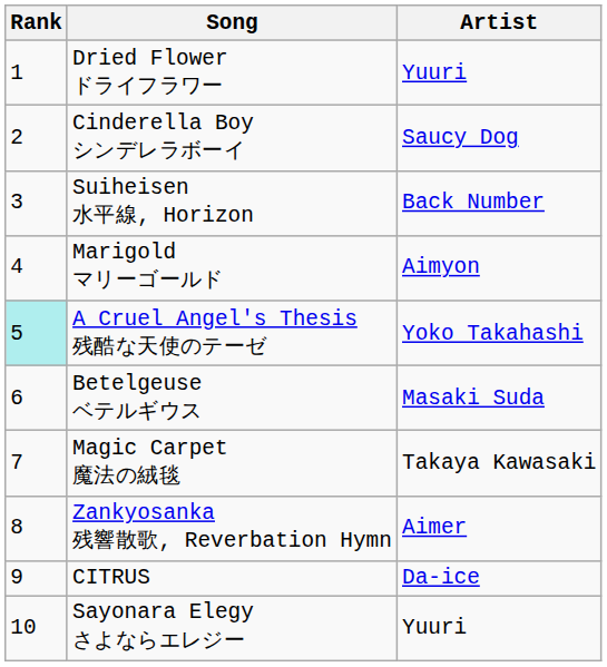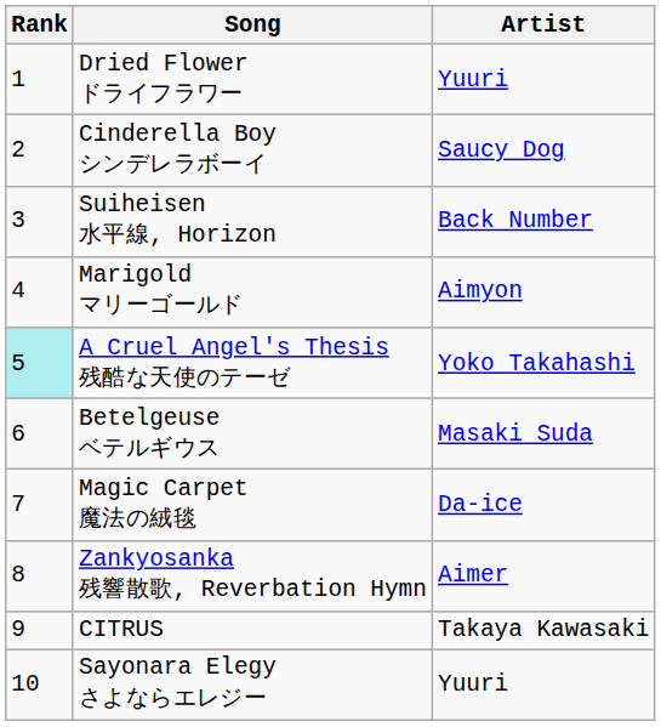Magic Carpet 魔法の絨毯 | Artist: Takaya Kawasaki -> Da-ice
CITRUS | Artist: Da-ice -> Takaya Kawasaki
